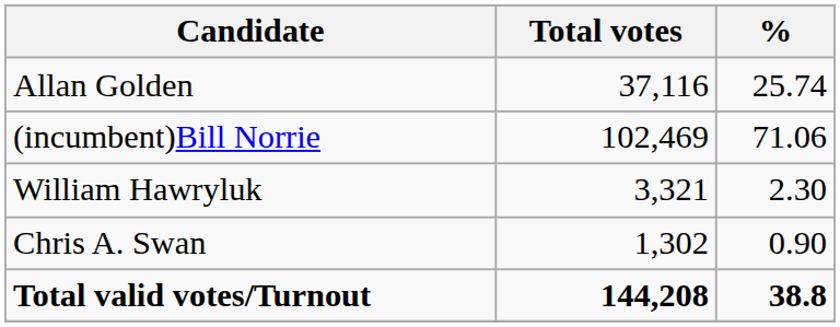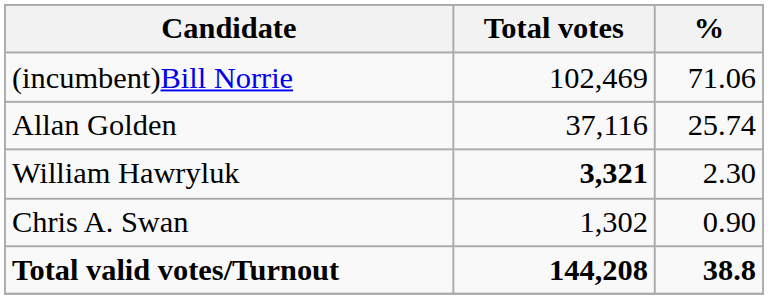rows swapped: (incumbent)Bill Norrie <-> Allan Golden
William Hawryluk | Total votes: normal -> bold
